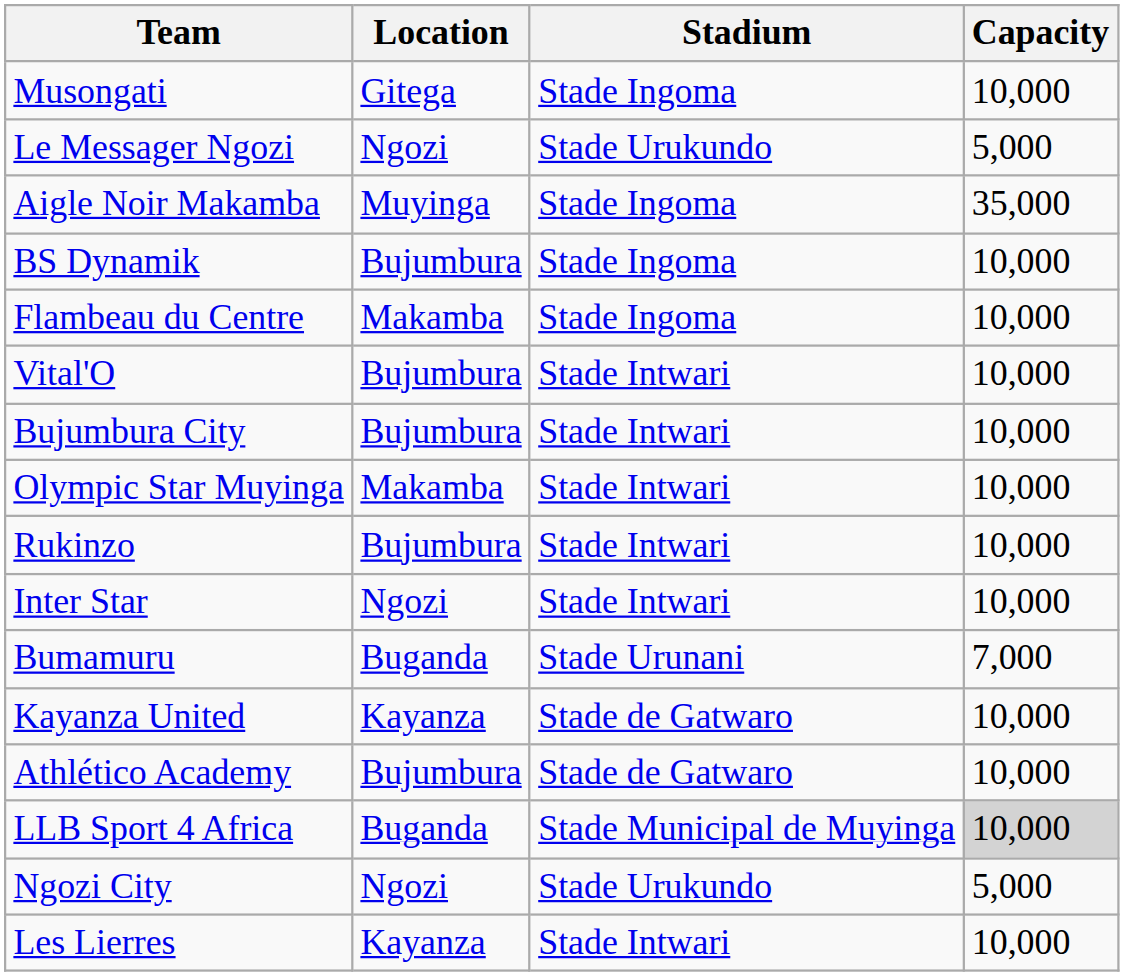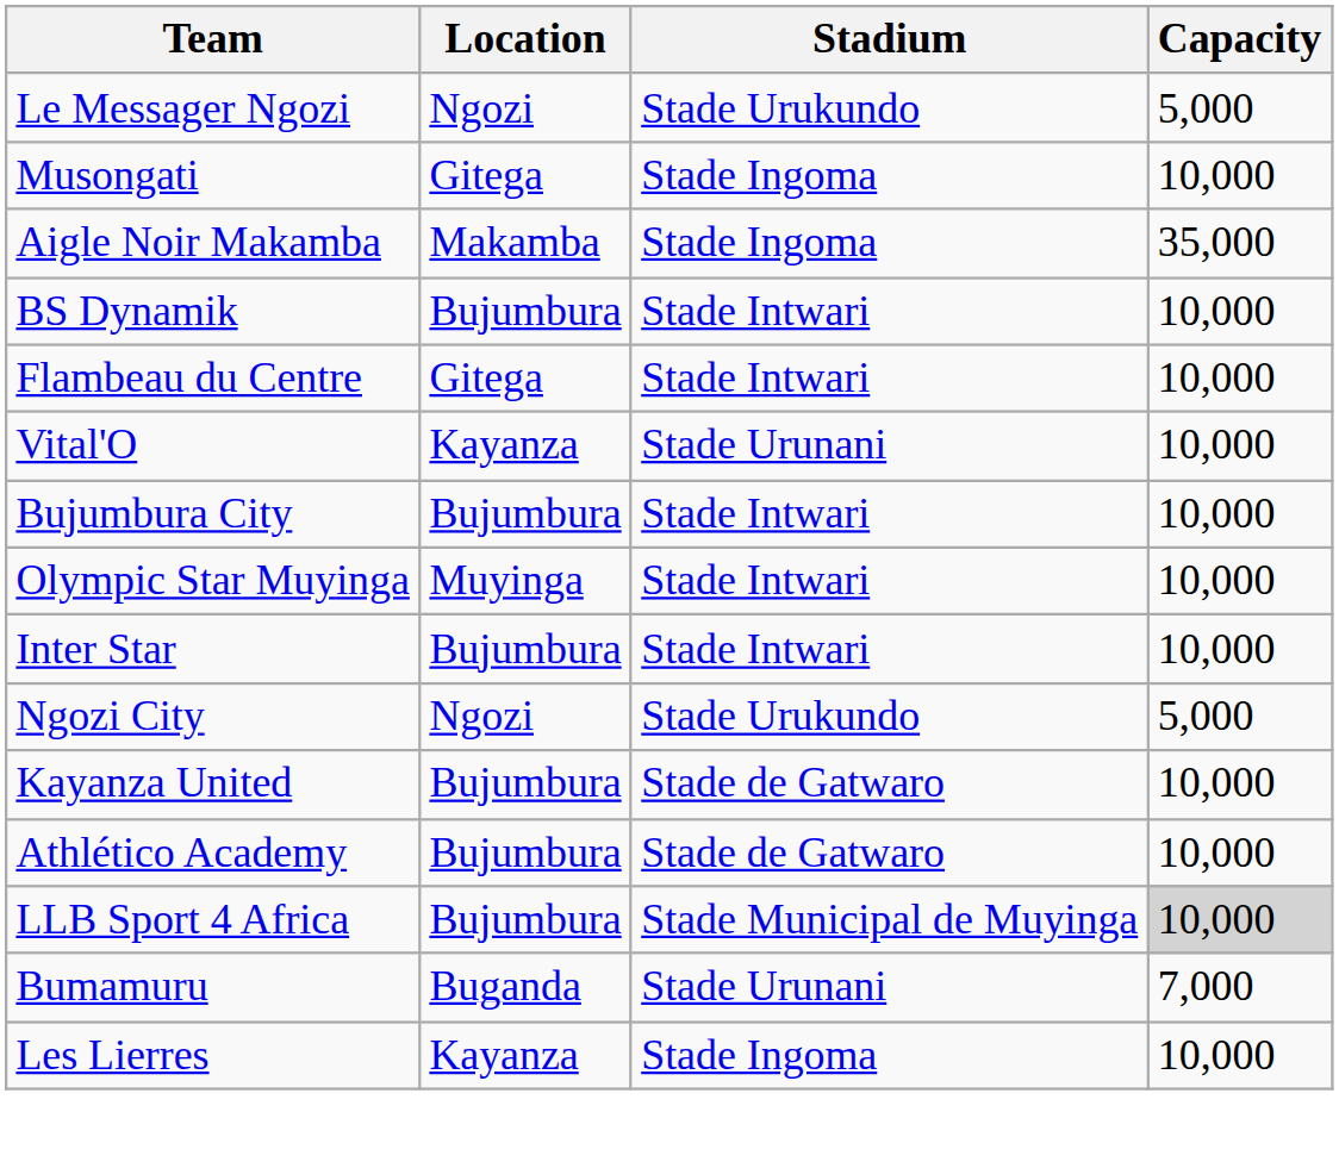rows swapped: Le Messager Ngozi <-> Musongati
Aigle Noir Makamba | Location: Muyinga -> Makamba
BS Dynamik | Stadium: Stade Ingoma -> Stade Intwari
Flambeau du Centre | Location: Makamba -> Gitega
Flambeau du Centre | Stadium: Stade Ingoma -> Stade Intwari
Vital'O | Location: Bujumbura -> Kayanza
Vital'O | Stadium: Stade Intwari -> Stade Urunani
Olympic Star Muyinga | Location: Makamba -> Muyinga
- row: Rukinzo | Bujumbura | Stade Intwari | 10,000
Inter Star | Location: Ngozi -> Bujumbura
rows swapped: Bumamuru <-> Ngozi City
Kayanza United | Location: Kayanza -> Bujumbura
LLB Sport 4 Africa | Location: Buganda -> Bujumbura
Les Lierres | Stadium: Stade Intwari -> Stade Ingoma
